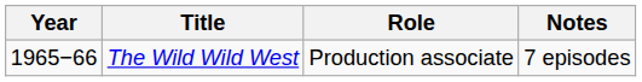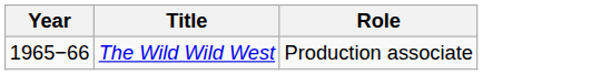- column: Notes | 7 episodes
